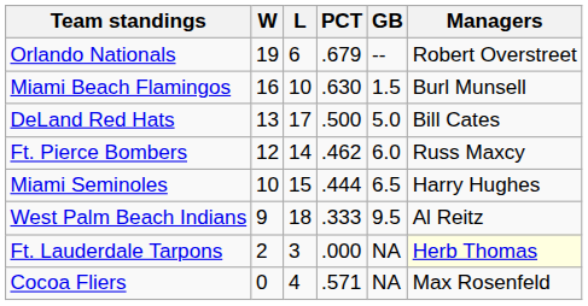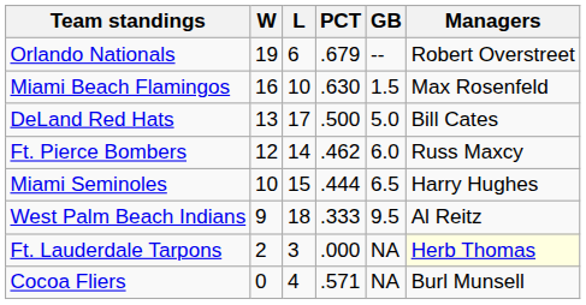Miami Beach Flamingos | Managers: Burl Munsell -> Max Rosenfeld
Cocoa Fliers | Managers: Max Rosenfeld -> Burl Munsell
